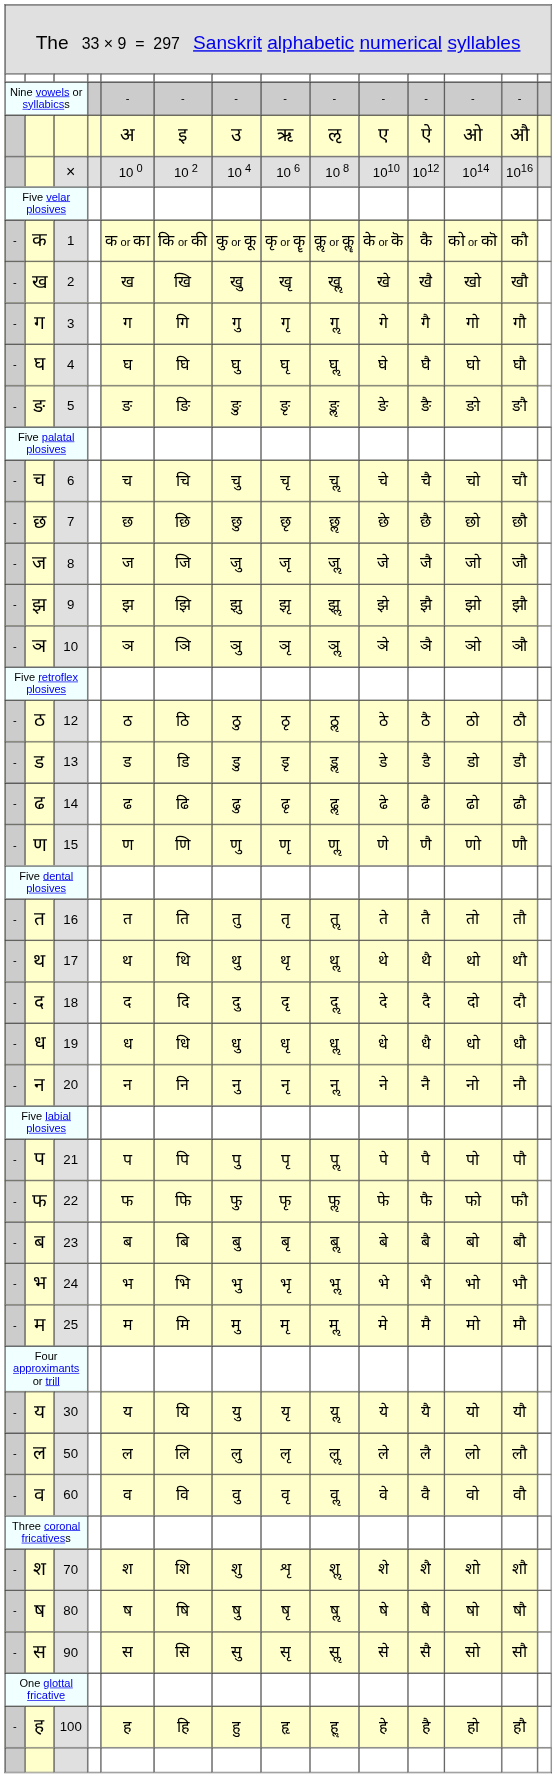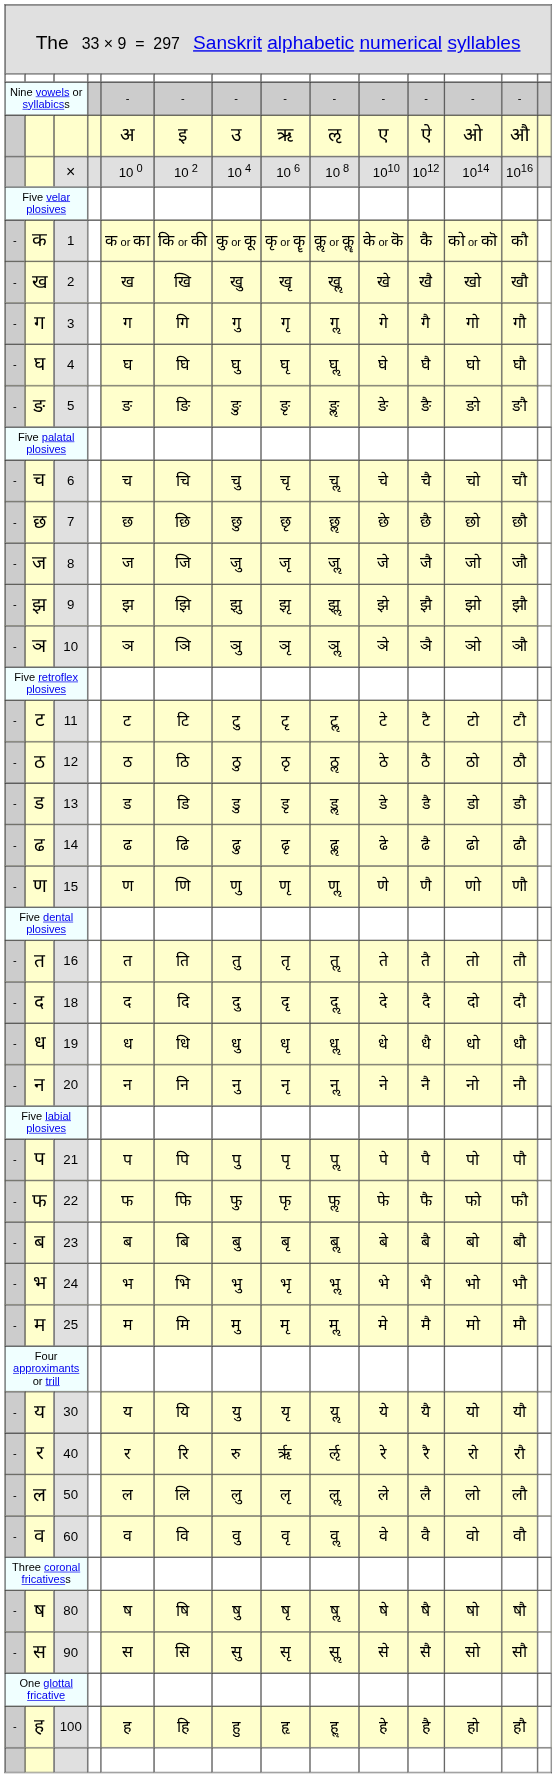+ row: - | ट | 11 | ट | टि | टु | टृ | टॢ | टे | टै | टो | टौ
- row: - | थ | 17 | थ | थि | थु | थृ | थॢ | थे | थै | थो | थौ
+ row: - | र | 40 | र | रि | रु | रृ | रॢ | रे | रै | रो | रौ
- row: - | श | 70 | श | शि | शु | शृ | शॢ | शे | शै | शो | शौ
